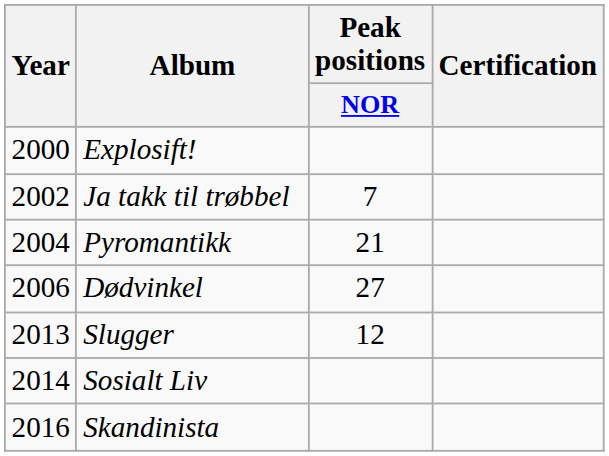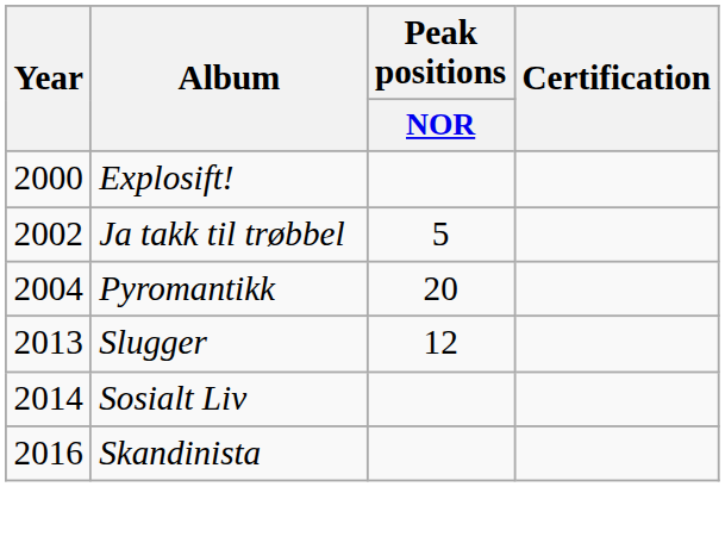Ja takk til trøbbel | Peak positions / NOR: 7 -> 5
Pyromantikk | Peak positions / NOR: 21 -> 20
- row: 2006 | Dødvinkel | 27
